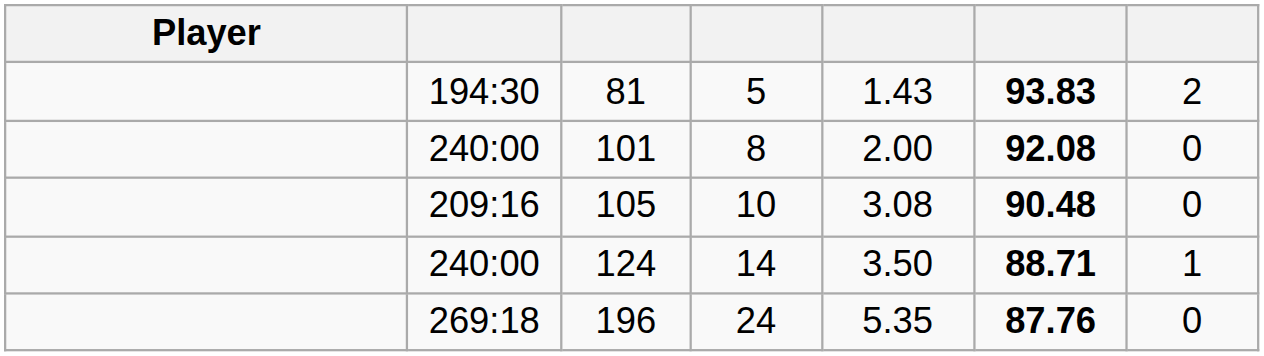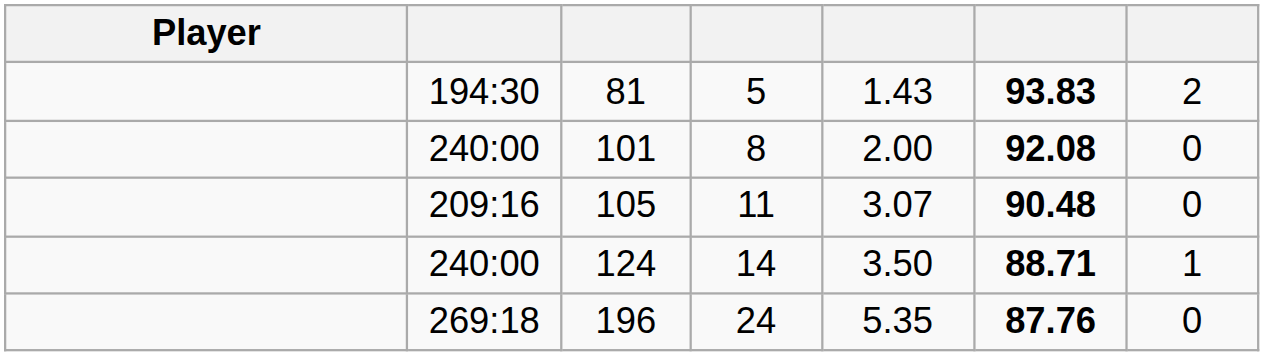105 | column 4: 10 -> 11
105 | column 5: 3.08 -> 3.07
